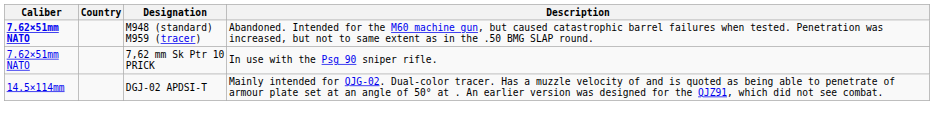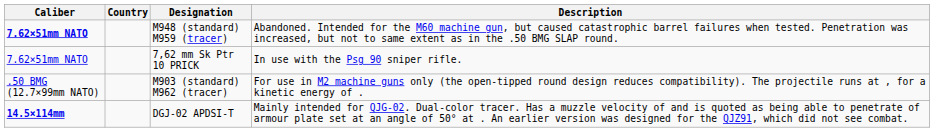+ row: .50 BMG (12.7×99mm NATO) | M903 (standard) M962 (tracer) | For use in M2 machine guns only (the open-tipped round design reduces compatibility). The projectile runs at , for a kinetic energy of .
DGJ-02 APDSI-T | Caliber: normal -> bold
